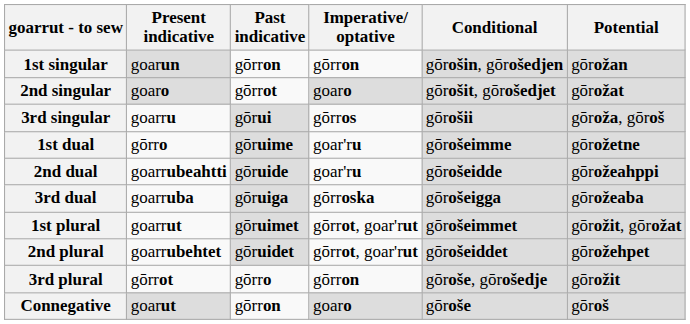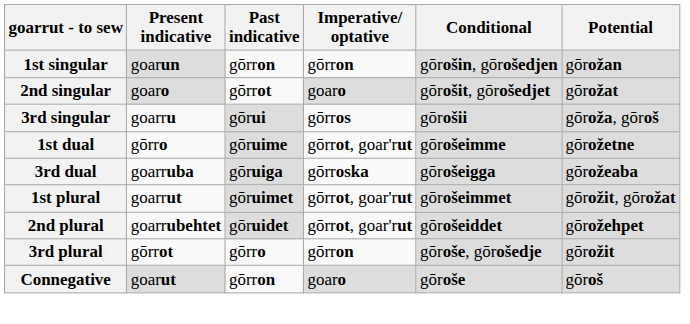1st dual | Imperative/ optative: goar'ru -> gōrrot, goar'rut
- row: 2nd dual | goarrubeahtti | gōruide | goar'ru | gōrošeidde | gōrožeahppi
